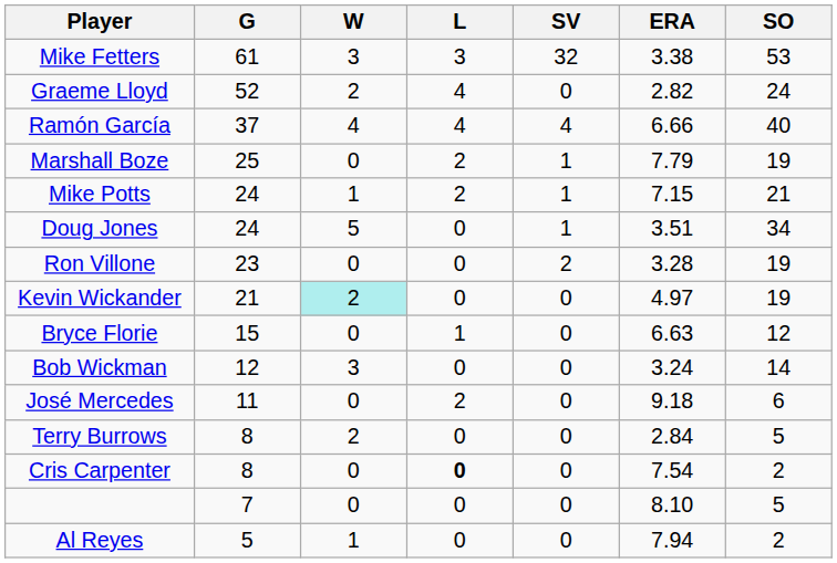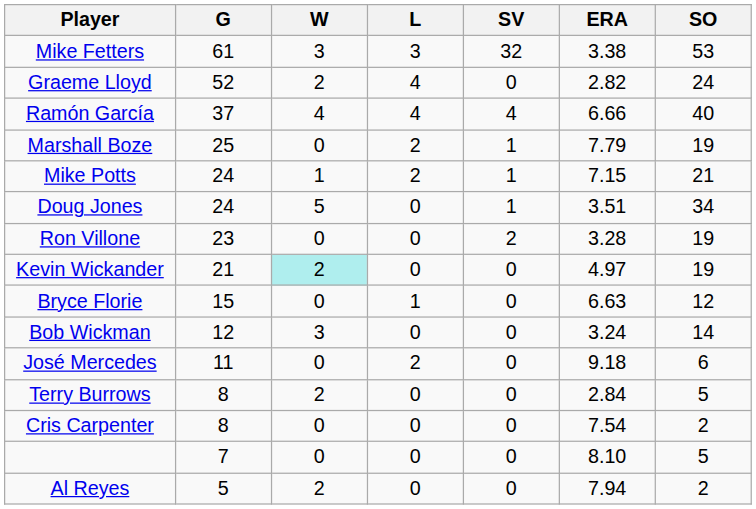Cris Carpenter | L: bold -> normal
Al Reyes | W: 1 -> 2
